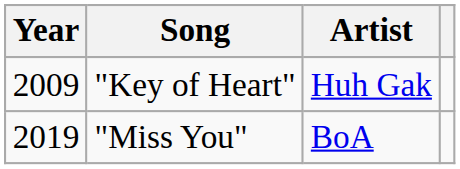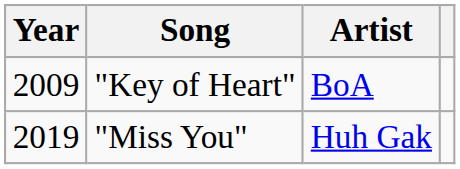"Key of Heart" | Artist: Huh Gak -> BoA
"Miss You" | Artist: BoA -> Huh Gak
